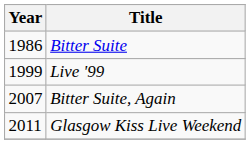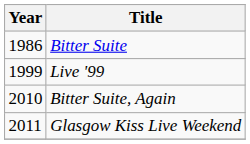Bitter Suite, Again | Year: 2007 -> 2010
